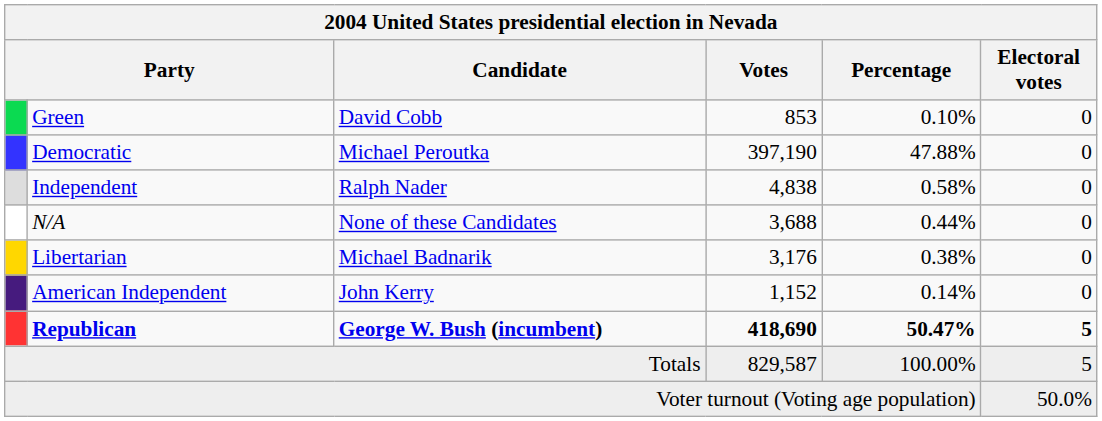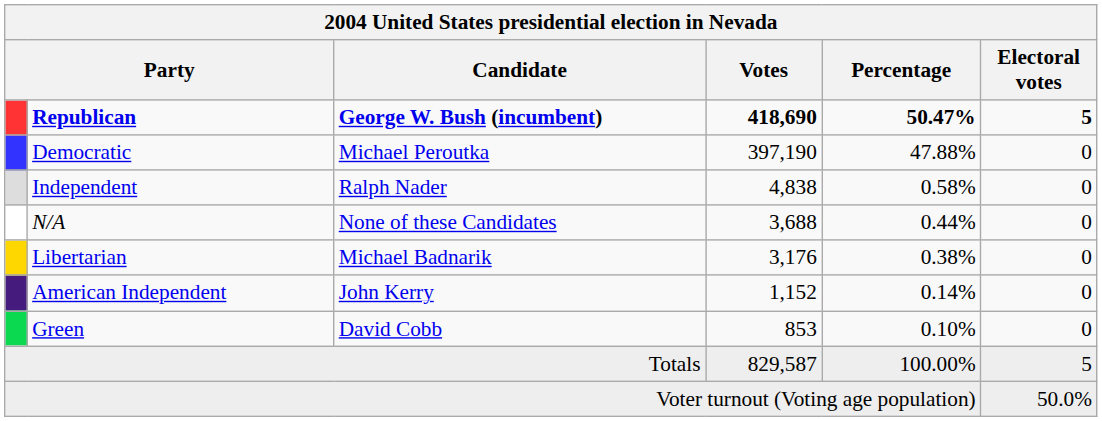rows swapped: Republican <-> Green
